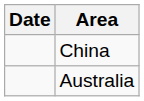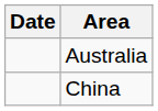rows swapped: China <-> Australia
